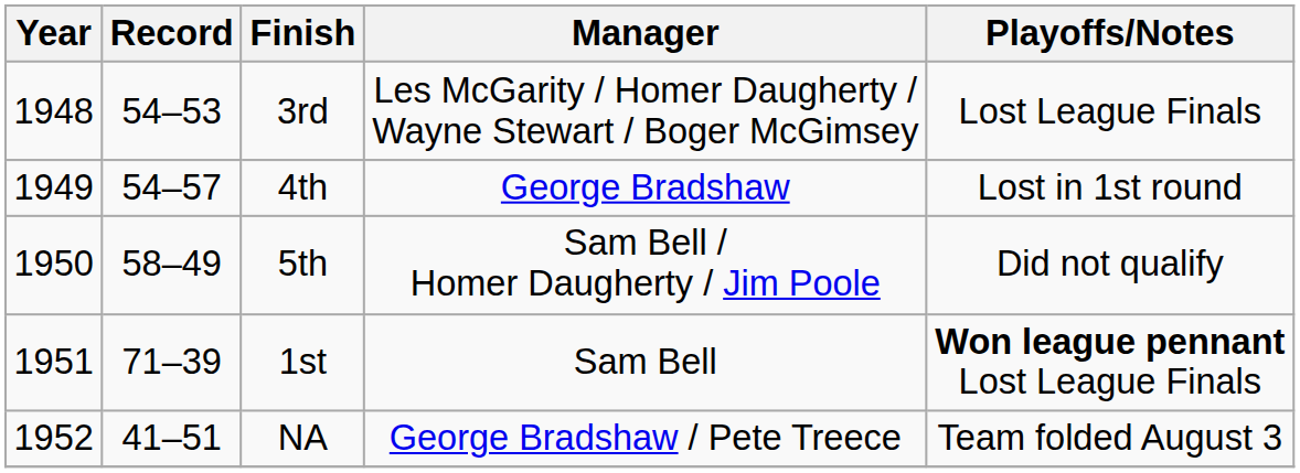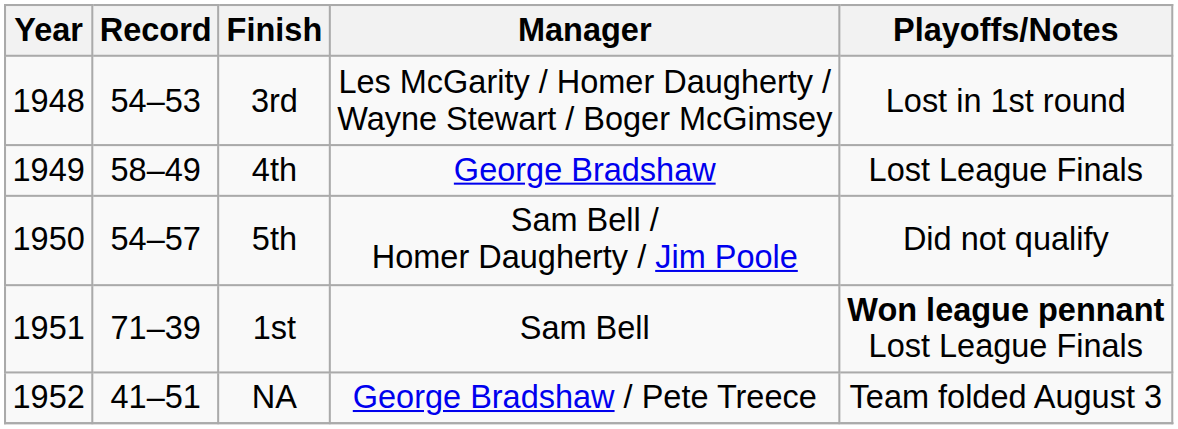3rd | Playoffs/Notes: Lost League Finals -> Lost in 1st round
4th | Record: 54–57 -> 58–49
4th | Playoffs/Notes: Lost in 1st round -> Lost League Finals
5th | Record: 58–49 -> 54–57
